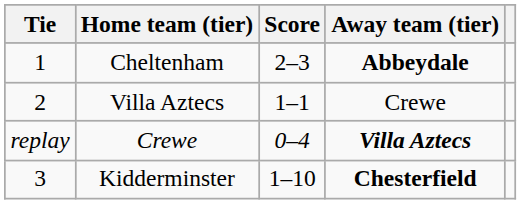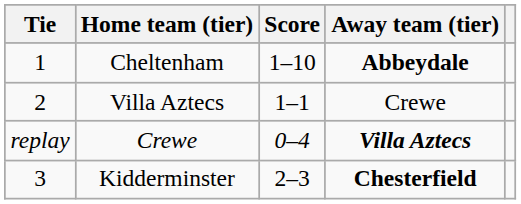Cheltenham | Score: 2–3 -> 1–10
Kidderminster | Score: 1–10 -> 2–3
